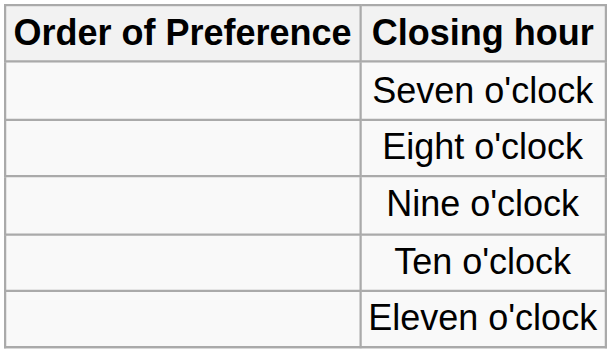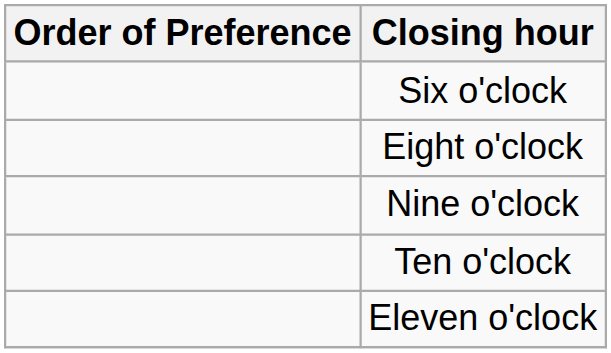+ row: Six o'clock
- row: Seven o'clock
